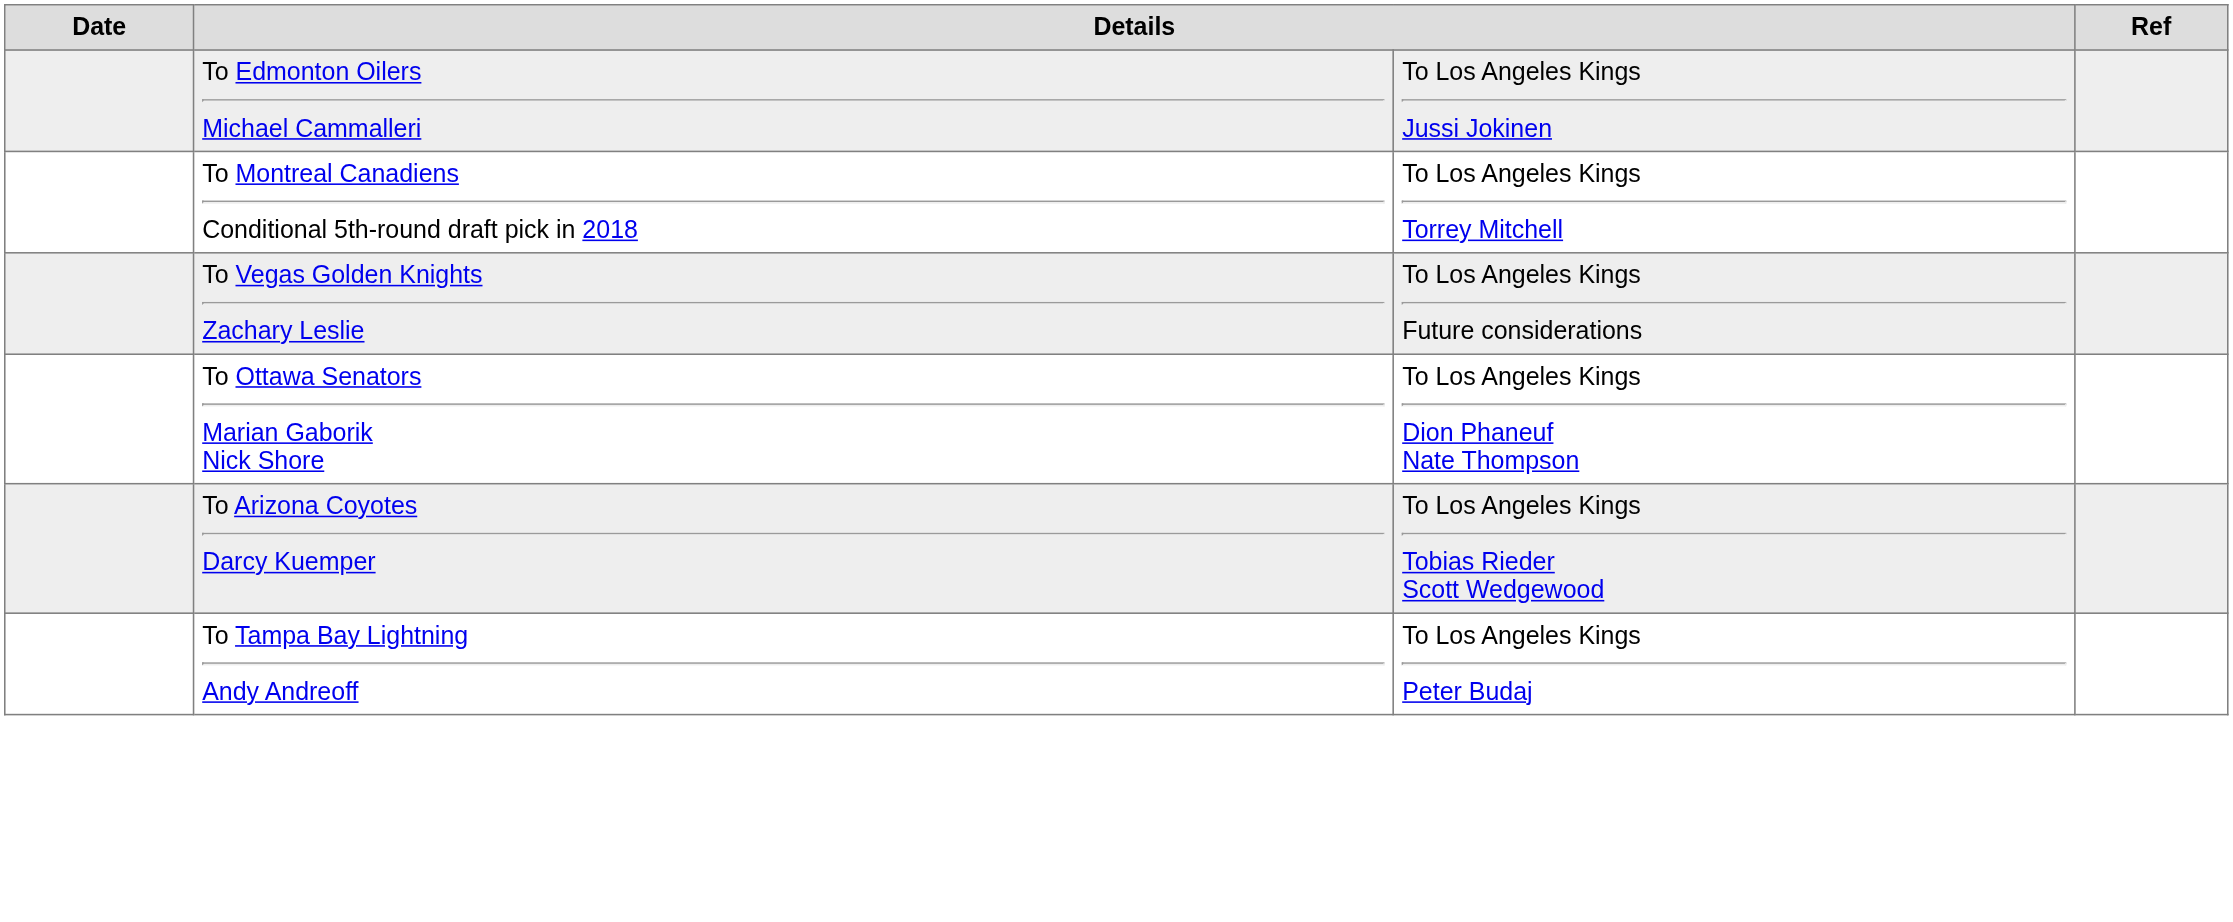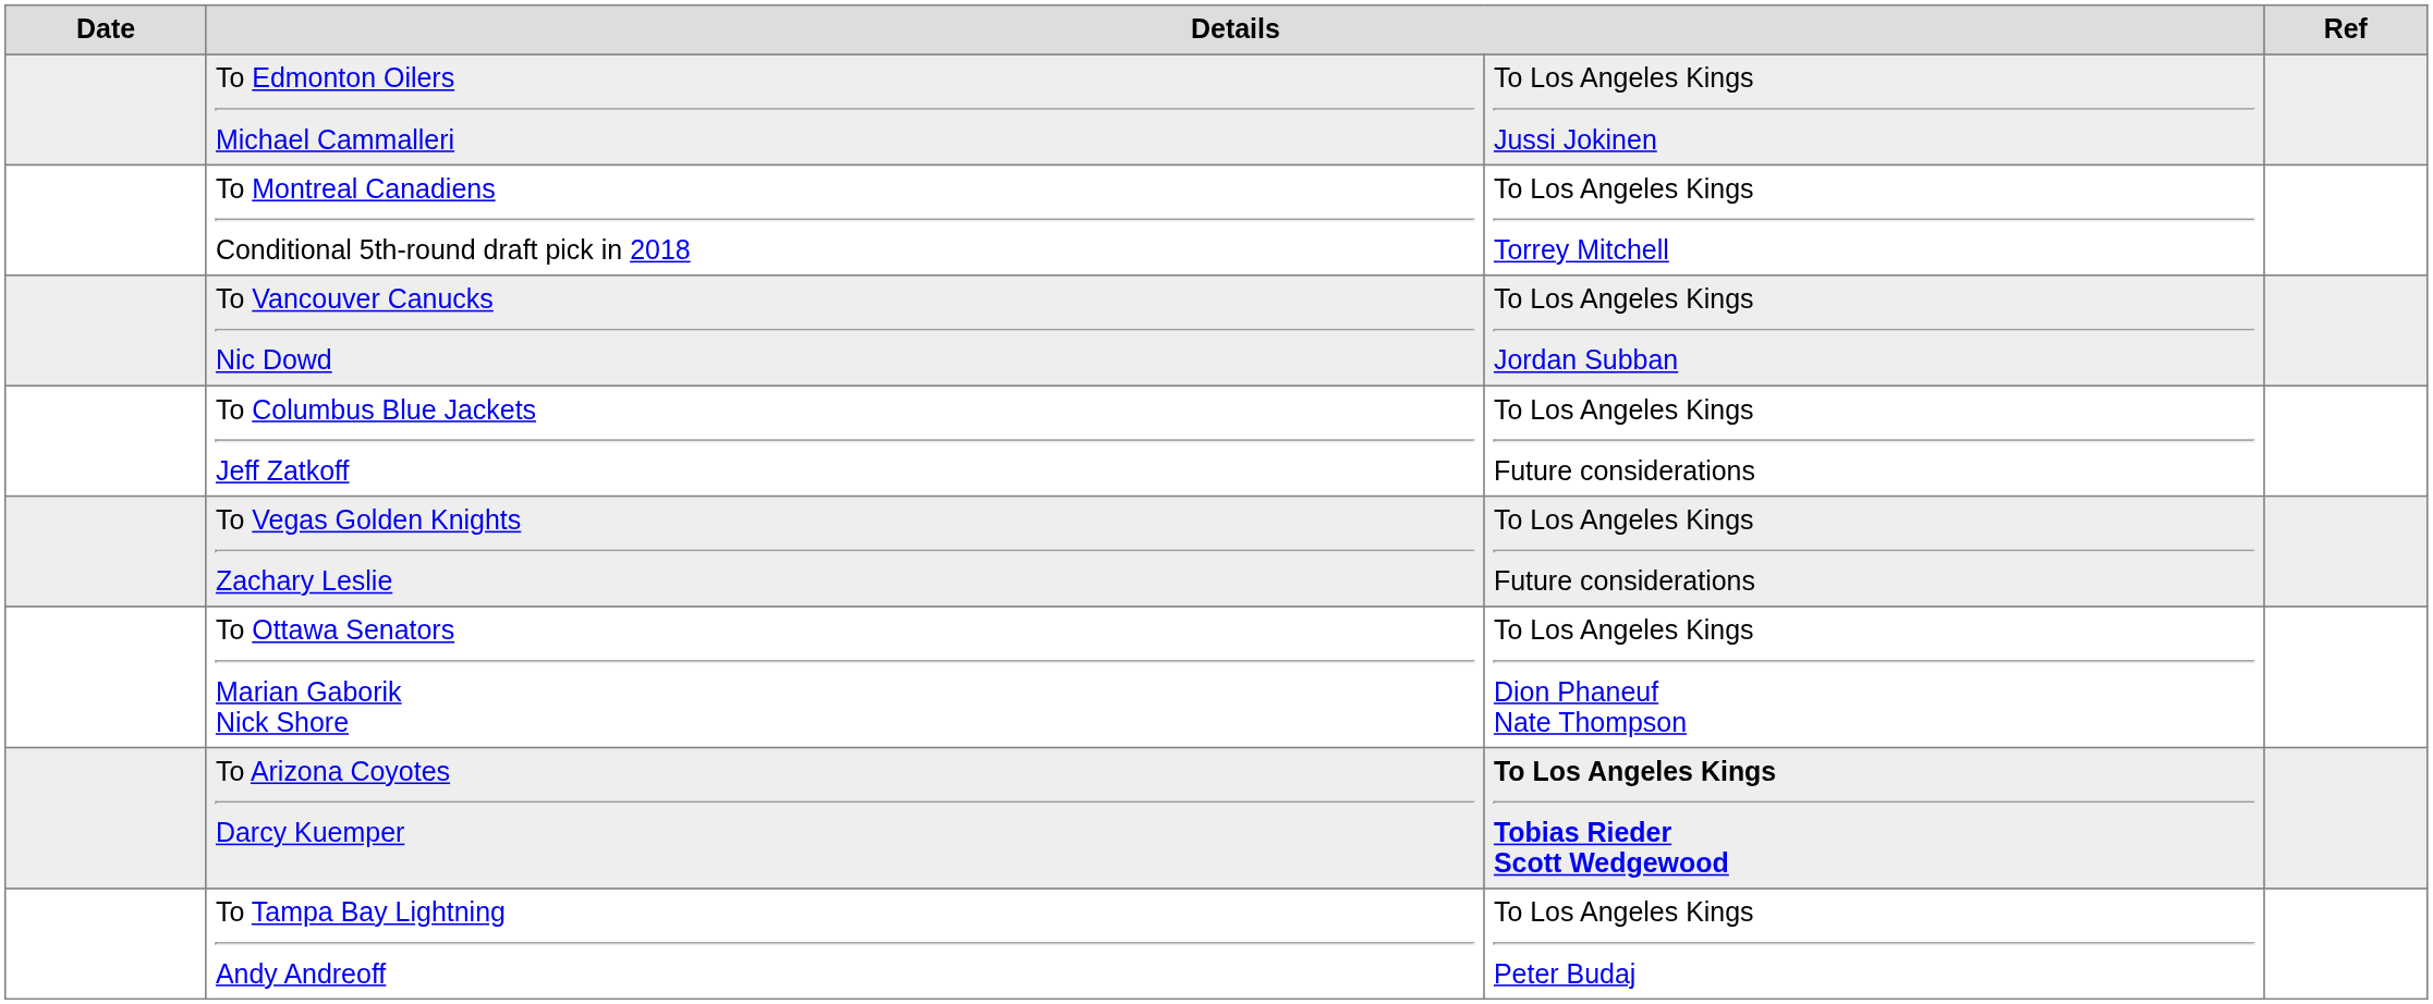+ row: To Vancouver Canucks Nic Dowd | To Los Angeles Kings Jordan Subban
+ row: To Columbus Blue Jackets Jeff Zatkoff | To Los Angeles Kings Future considerations
To Arizona Coyotes Darcy Kuemper | column 3: normal -> bold
